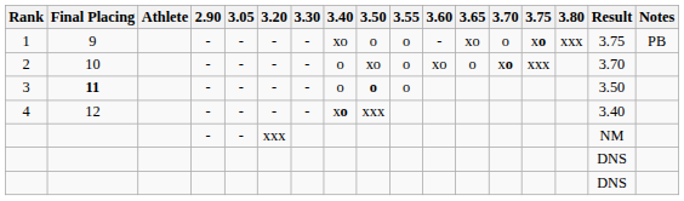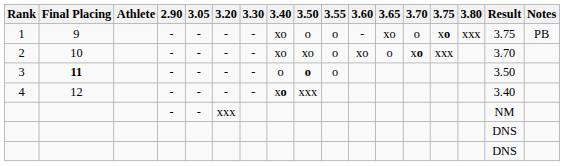2 | 3.40: o -> xo
